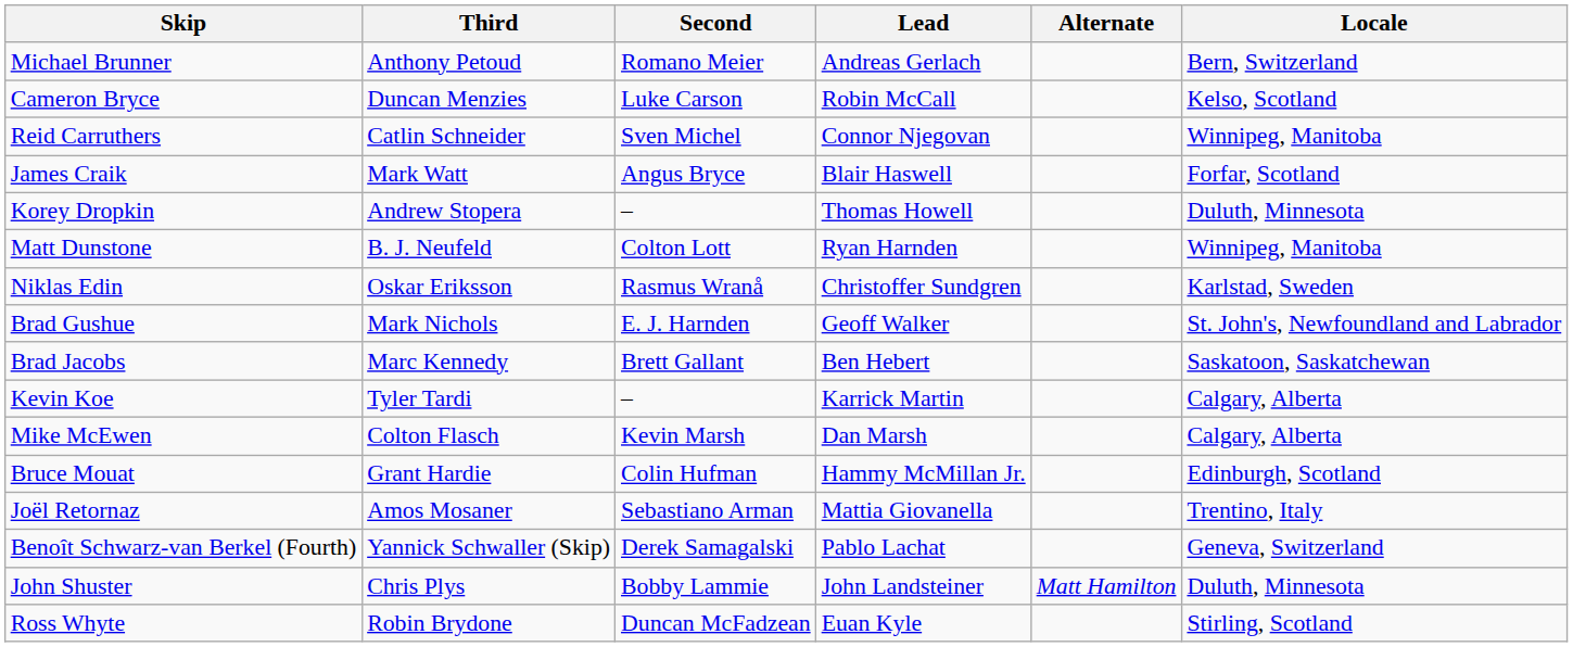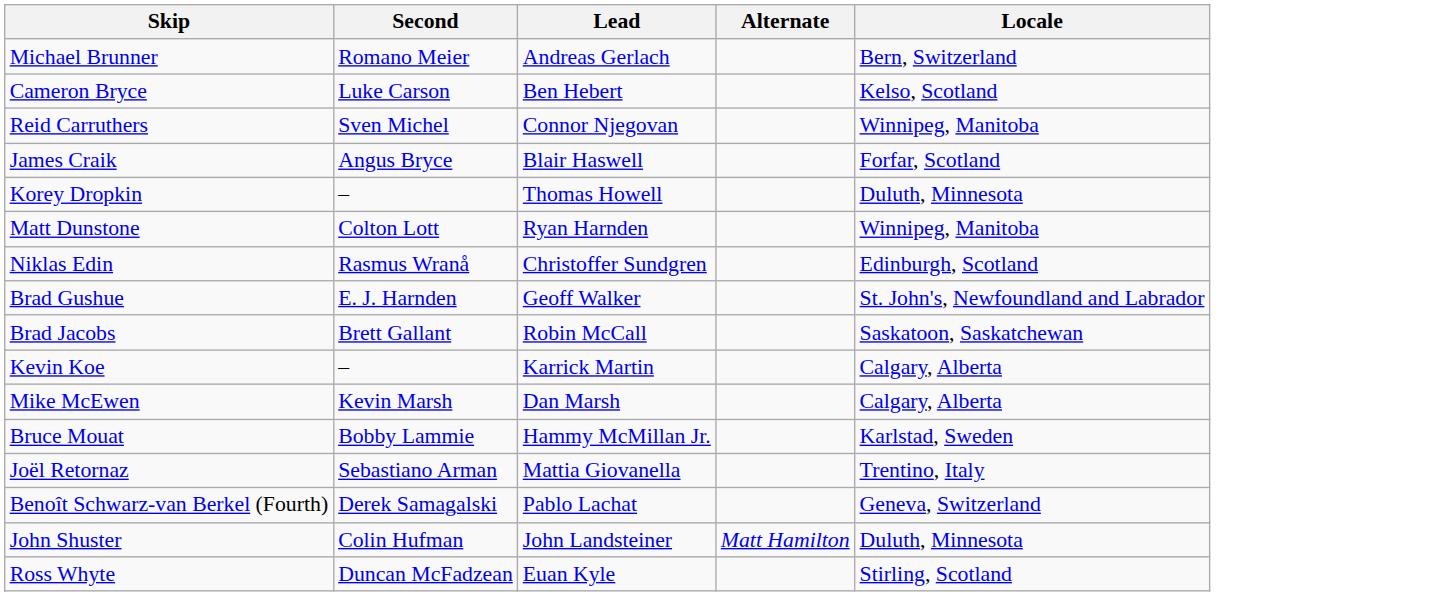- column: Third | Anthony Petoud | Duncan Menzies | Catlin Schneider | Mark Watt | Andrew Stopera | B. J. Neufeld | Oskar Eriksson | Mark Nichols | Marc Kennedy | Tyler Tardi | Colton Flasch | Grant Hardie | Amos Mosaner | Yannick Schwaller (Skip) | Chris Plys | Robin Brydone
Cameron Bryce | Lead: Robin McCall -> Ben Hebert
Niklas Edin | Locale: Karlstad, Sweden -> Edinburgh, Scotland
Brad Jacobs | Lead: Ben Hebert -> Robin McCall
Bruce Mouat | Second: Colin Hufman -> Bobby Lammie
Bruce Mouat | Locale: Edinburgh, Scotland -> Karlstad, Sweden
John Shuster | Second: Bobby Lammie -> Colin Hufman
